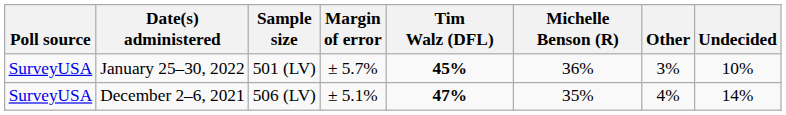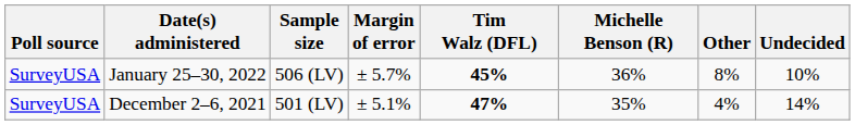January 25–30, 2022 | Sample size: 501 (LV) -> 506 (LV)
January 25–30, 2022 | Other: 3% -> 8%
December 2–6, 2021 | Sample size: 506 (LV) -> 501 (LV)
